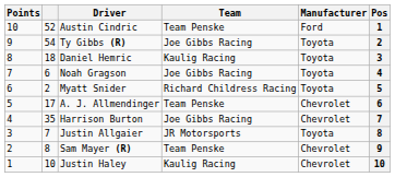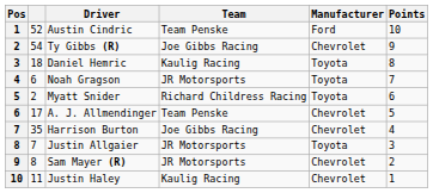columns swapped: Pos <-> Points
Ty Gibbs (R) | Manufacturer: Toyota -> Chevrolet
Noah Gragson | Team: Joe Gibbs Racing -> JR Motorsports
Sam Mayer (R) | Team: Team Penske -> JR Motorsports
Justin Haley | column 2: 10 -> 11
